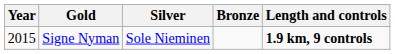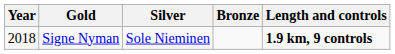Signe Nyman | Year: 2015 -> 2018
